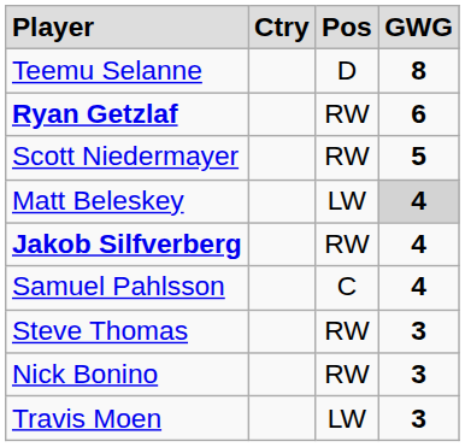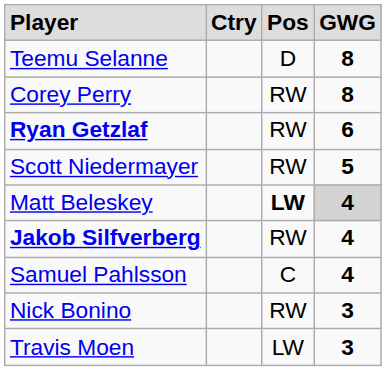+ row: Corey Perry | RW | 8
Matt Beleskey | column 3: normal -> bold
- row: Steve Thomas | RW | 3
